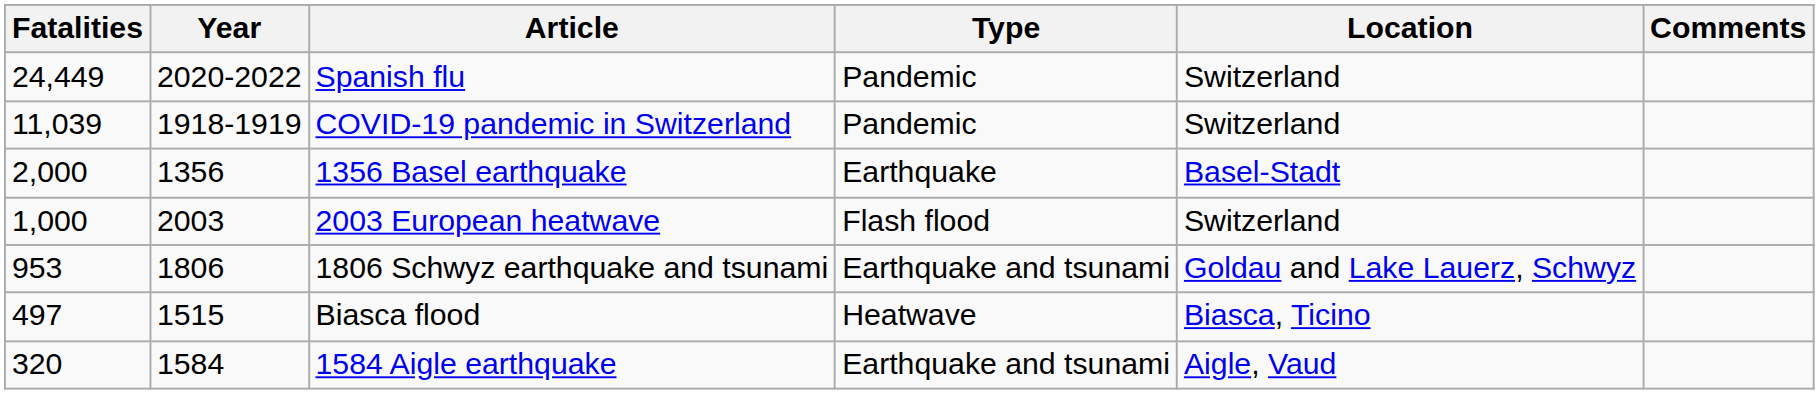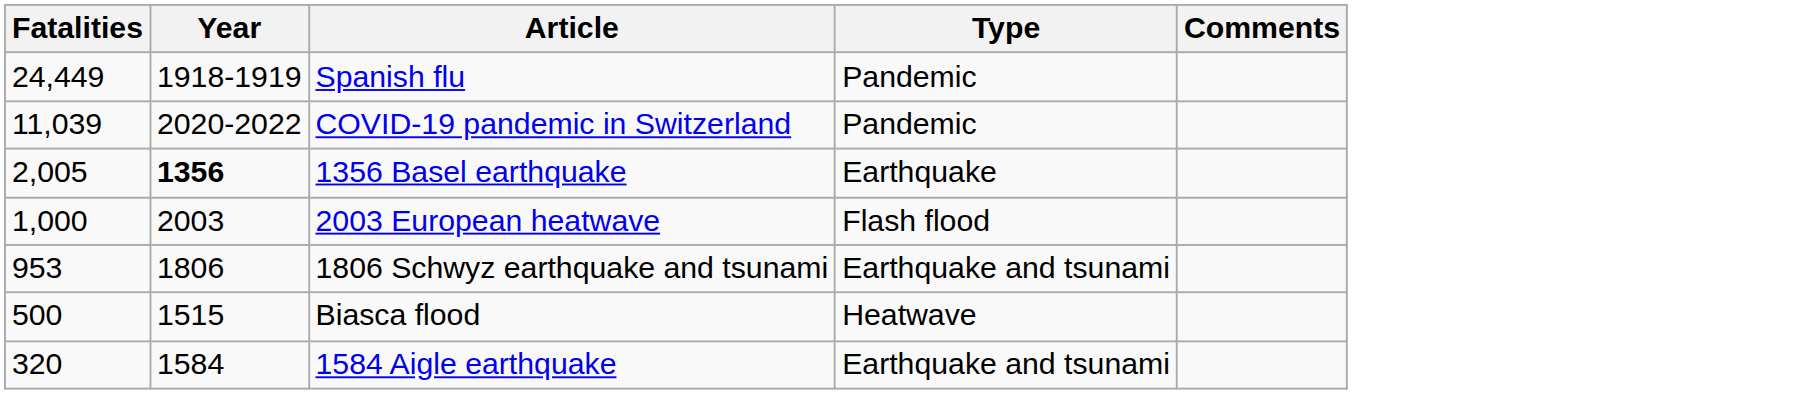- column: Location | Switzerland | Switzerland | Basel-Stadt | Switzerland | Goldau and Lake Lauerz, Schwyz | Biasca, Ticino | Aigle, Vaud
Spanish flu | Year: 2020-2022 -> 1918-1919
COVID-19 pandemic in Switzerland | Year: 1918-1919 -> 2020-2022
1356 Basel earthquake | Fatalities: 2,000 -> 2,005
1356 Basel earthquake | Year: normal -> bold
Biasca flood | Fatalities: 497 -> 500
